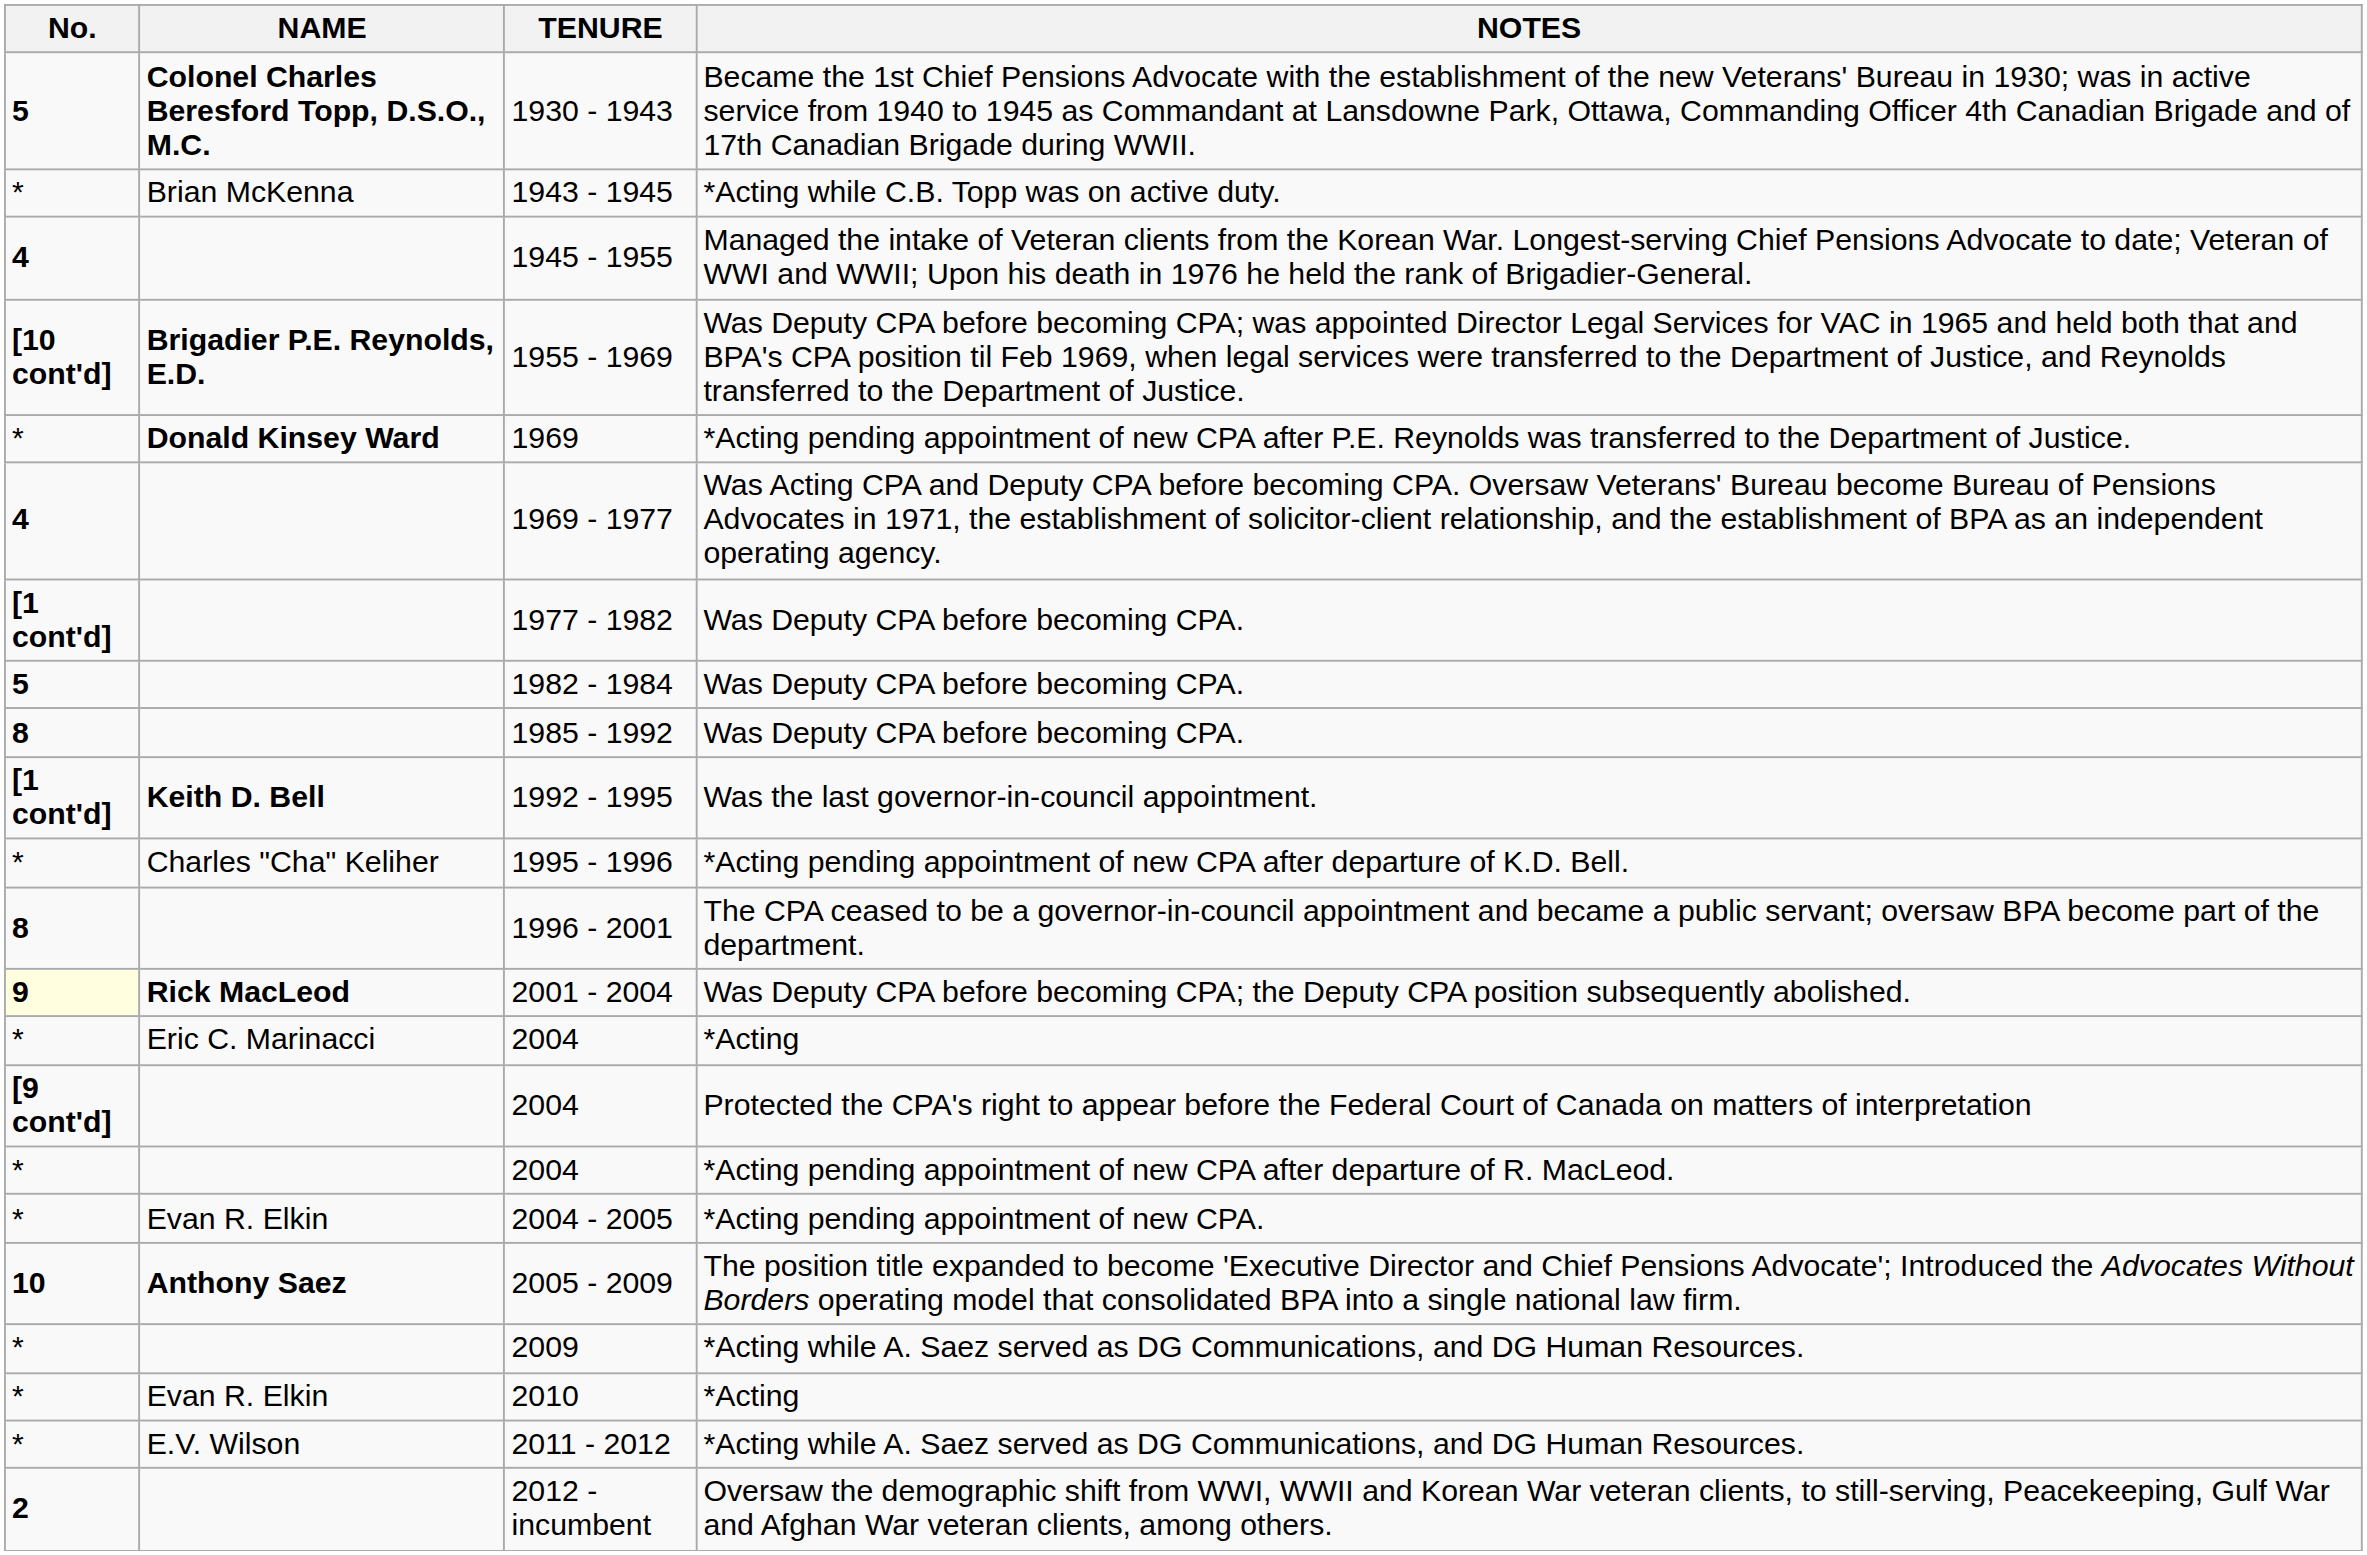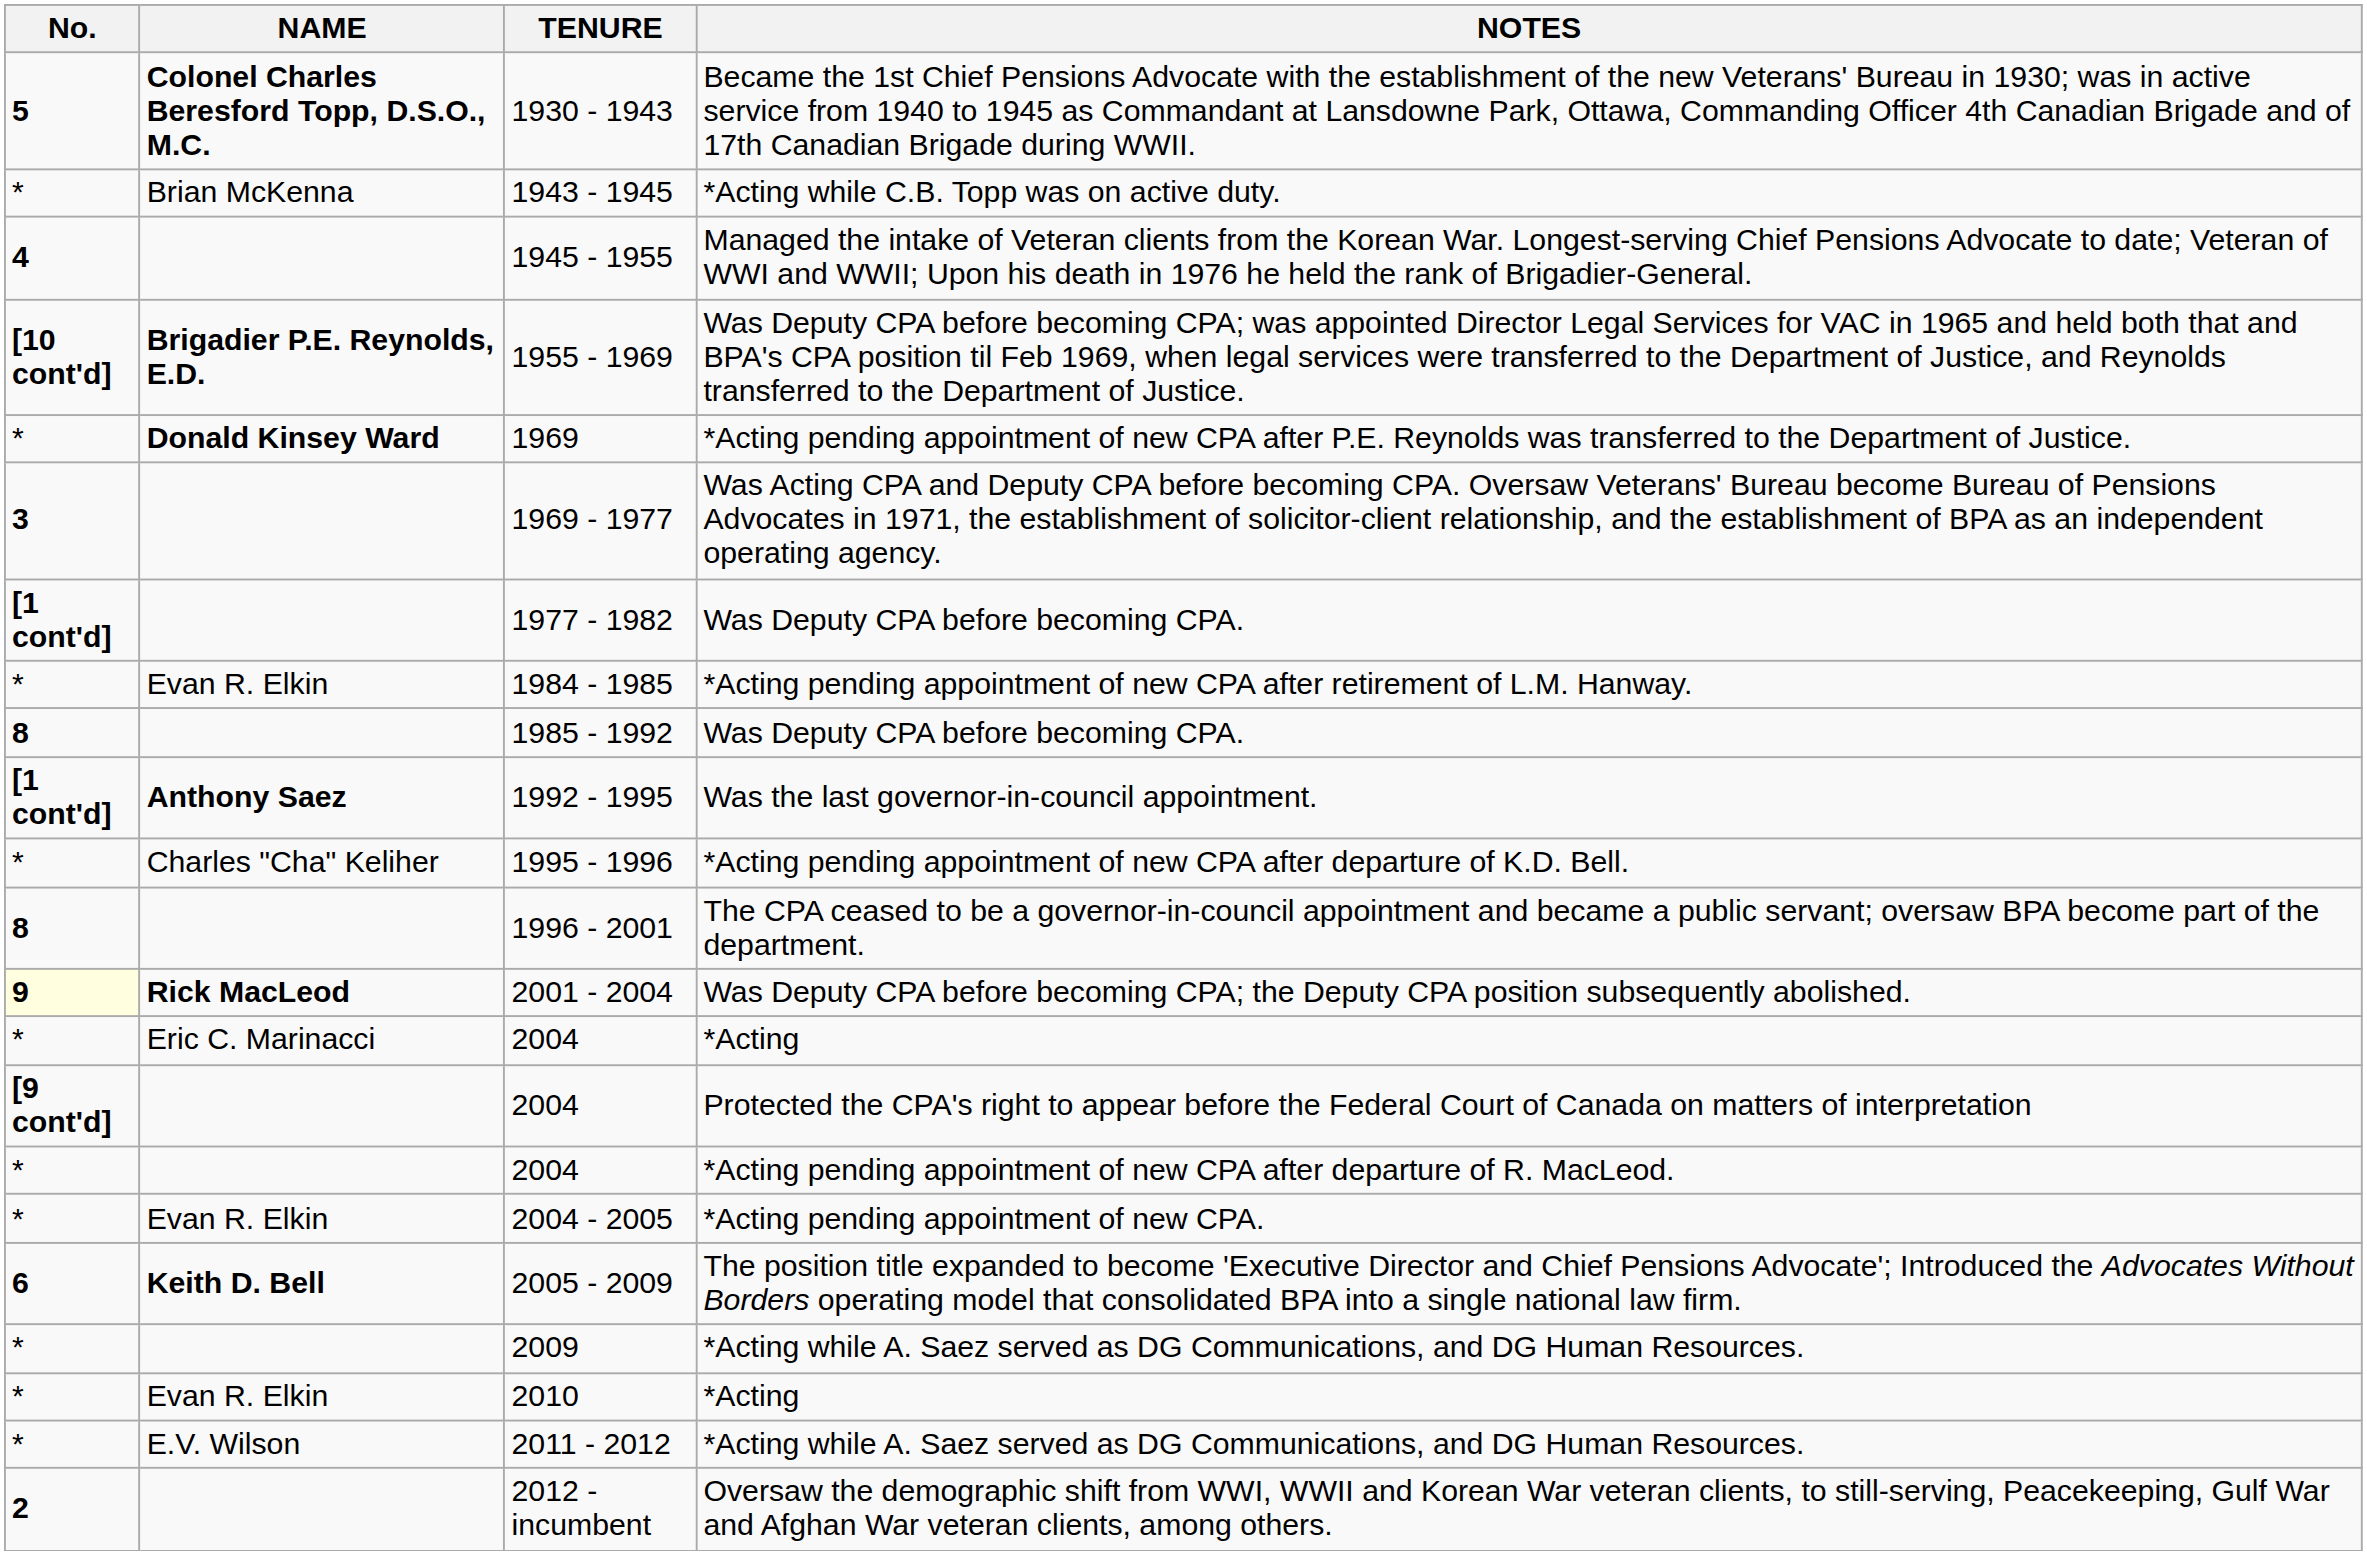1969 - 1977 | No.: 4 -> 3
- row: 5 | 1982 - 1984 | Was Deputy CPA before becoming CPA.
+ row: * | Evan R. Elkin | 1984 - 1985 | *Acting pending appointment of new CPA after retirement of L.M. Hanway.
1992 - 1995 | NAME: Keith D. Bell -> Anthony Saez
2005 - 2009 | No.: 10 -> 6
2005 - 2009 | NAME: Anthony Saez -> Keith D. Bell
